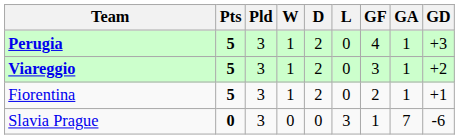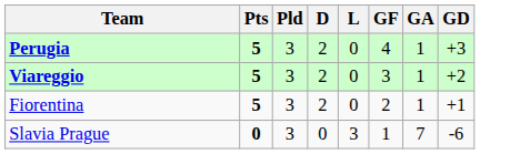- column: W | 1 | 1 | 1 | 0
